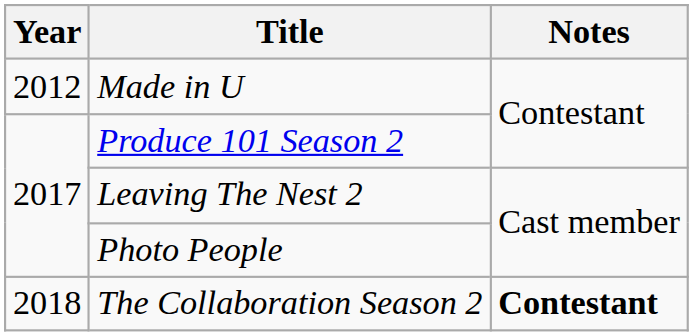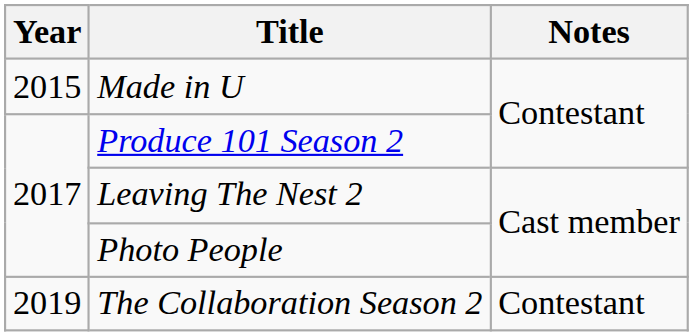Made in U | Year: 2012 -> 2015
The Collaboration Season 2 | Year: 2018 -> 2019
The Collaboration Season 2 | Notes: bold -> normal
